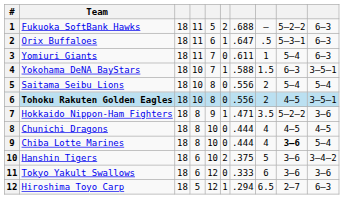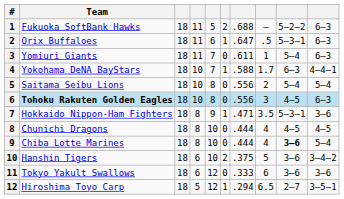Yokohama DeNA BayStars | column 8: 1.5 -> 1.7
Yokohama DeNA BayStars | column 10: 3–5–1 -> 4–4–1
Tohoku Rakuten Golden Eagles | column 8: 2 -> 3
Tohoku Rakuten Golden Eagles | column 10: 3–5–1 -> 6–3
Hokkaido Nippon-Ham Fighters | column 9: 5–2–2 -> 5–3–1
Hiroshima Toyo Carp | column 10: 6–3 -> 3–5–1
